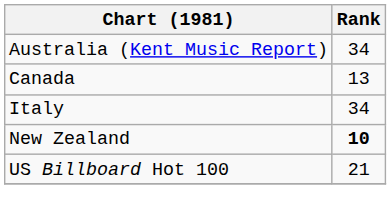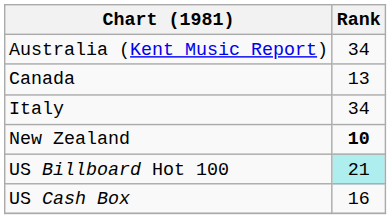US Billboard Hot 100 | Rank: no background -> paleturquoise background
+ row: US Cash Box | 16
